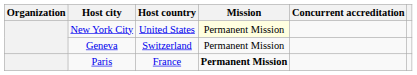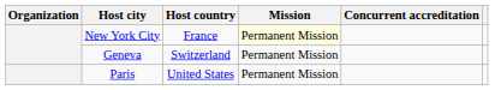New York City | Host country: United States -> France
Paris | Host country: France -> United States
Paris | Mission: bold -> normal
